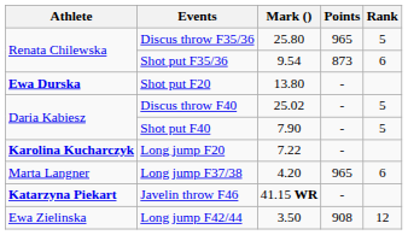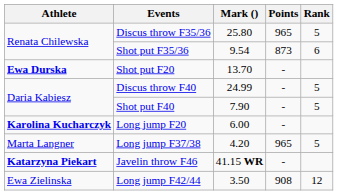Shot put F20 | Mark (): 13.80 -> 13.70
Discus throw F40 | Mark (): 25.02 -> 24.99
Long jump F20 | Mark (): 7.22 -> 6.00
Long jump F37/38 | Rank: 6 -> 5
